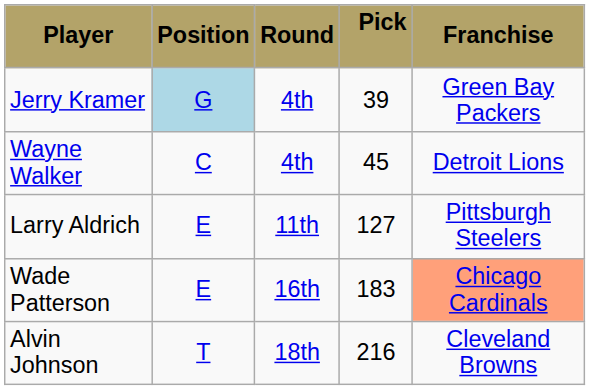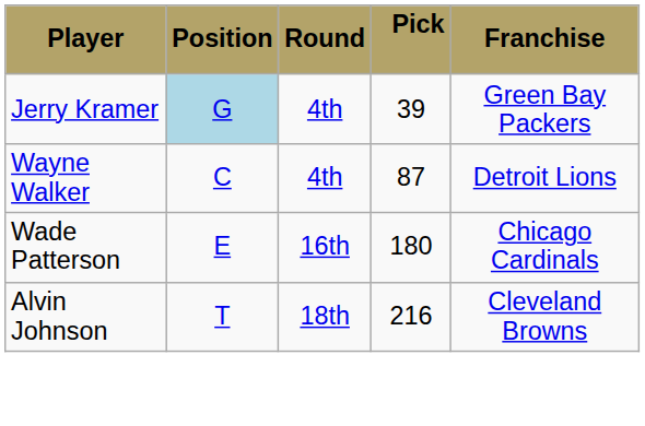Wayne Walker | Pick: 45 -> 87
- row: Larry Aldrich | E | 11th | 127 | Pittsburgh Steelers
Wade Patterson | Pick: 183 -> 180
Wade Patterson | Franchise: lightsalmon background -> no background
